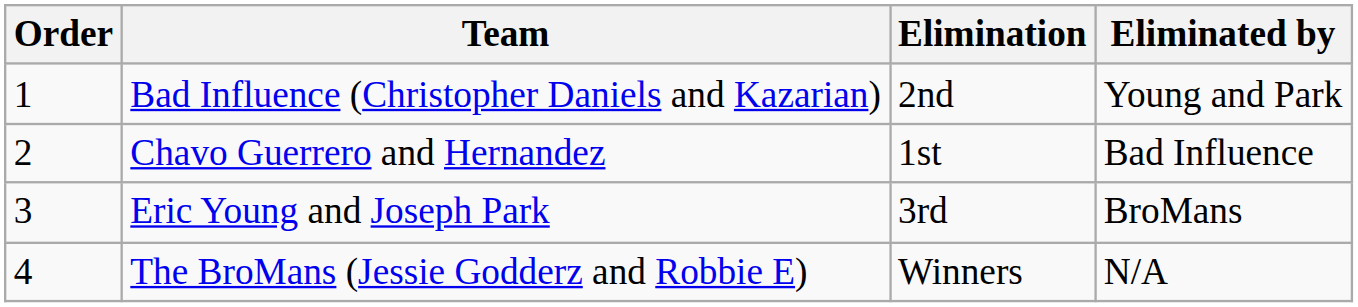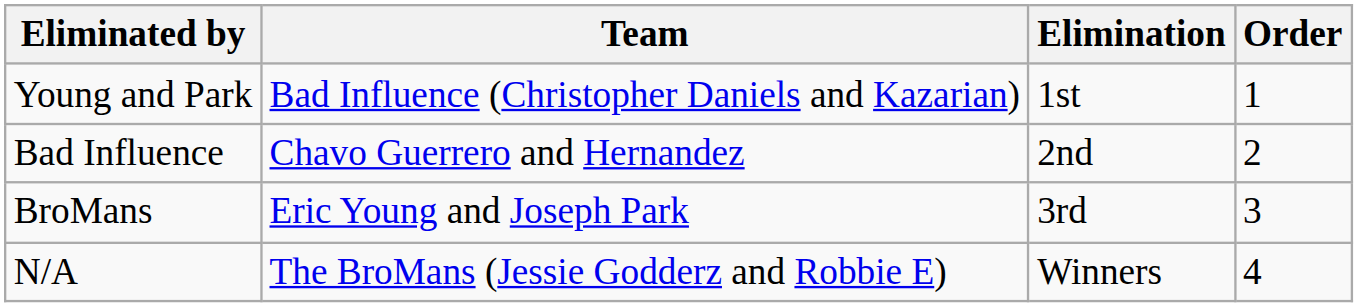columns swapped: Order <-> Eliminated by
Bad Influence (Christopher Daniels and Kazarian) | Elimination: 2nd -> 1st
Chavo Guerrero and Hernandez | Elimination: 1st -> 2nd
